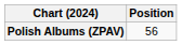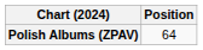Polish Albums (ZPAV) | Position: 56 -> 64
